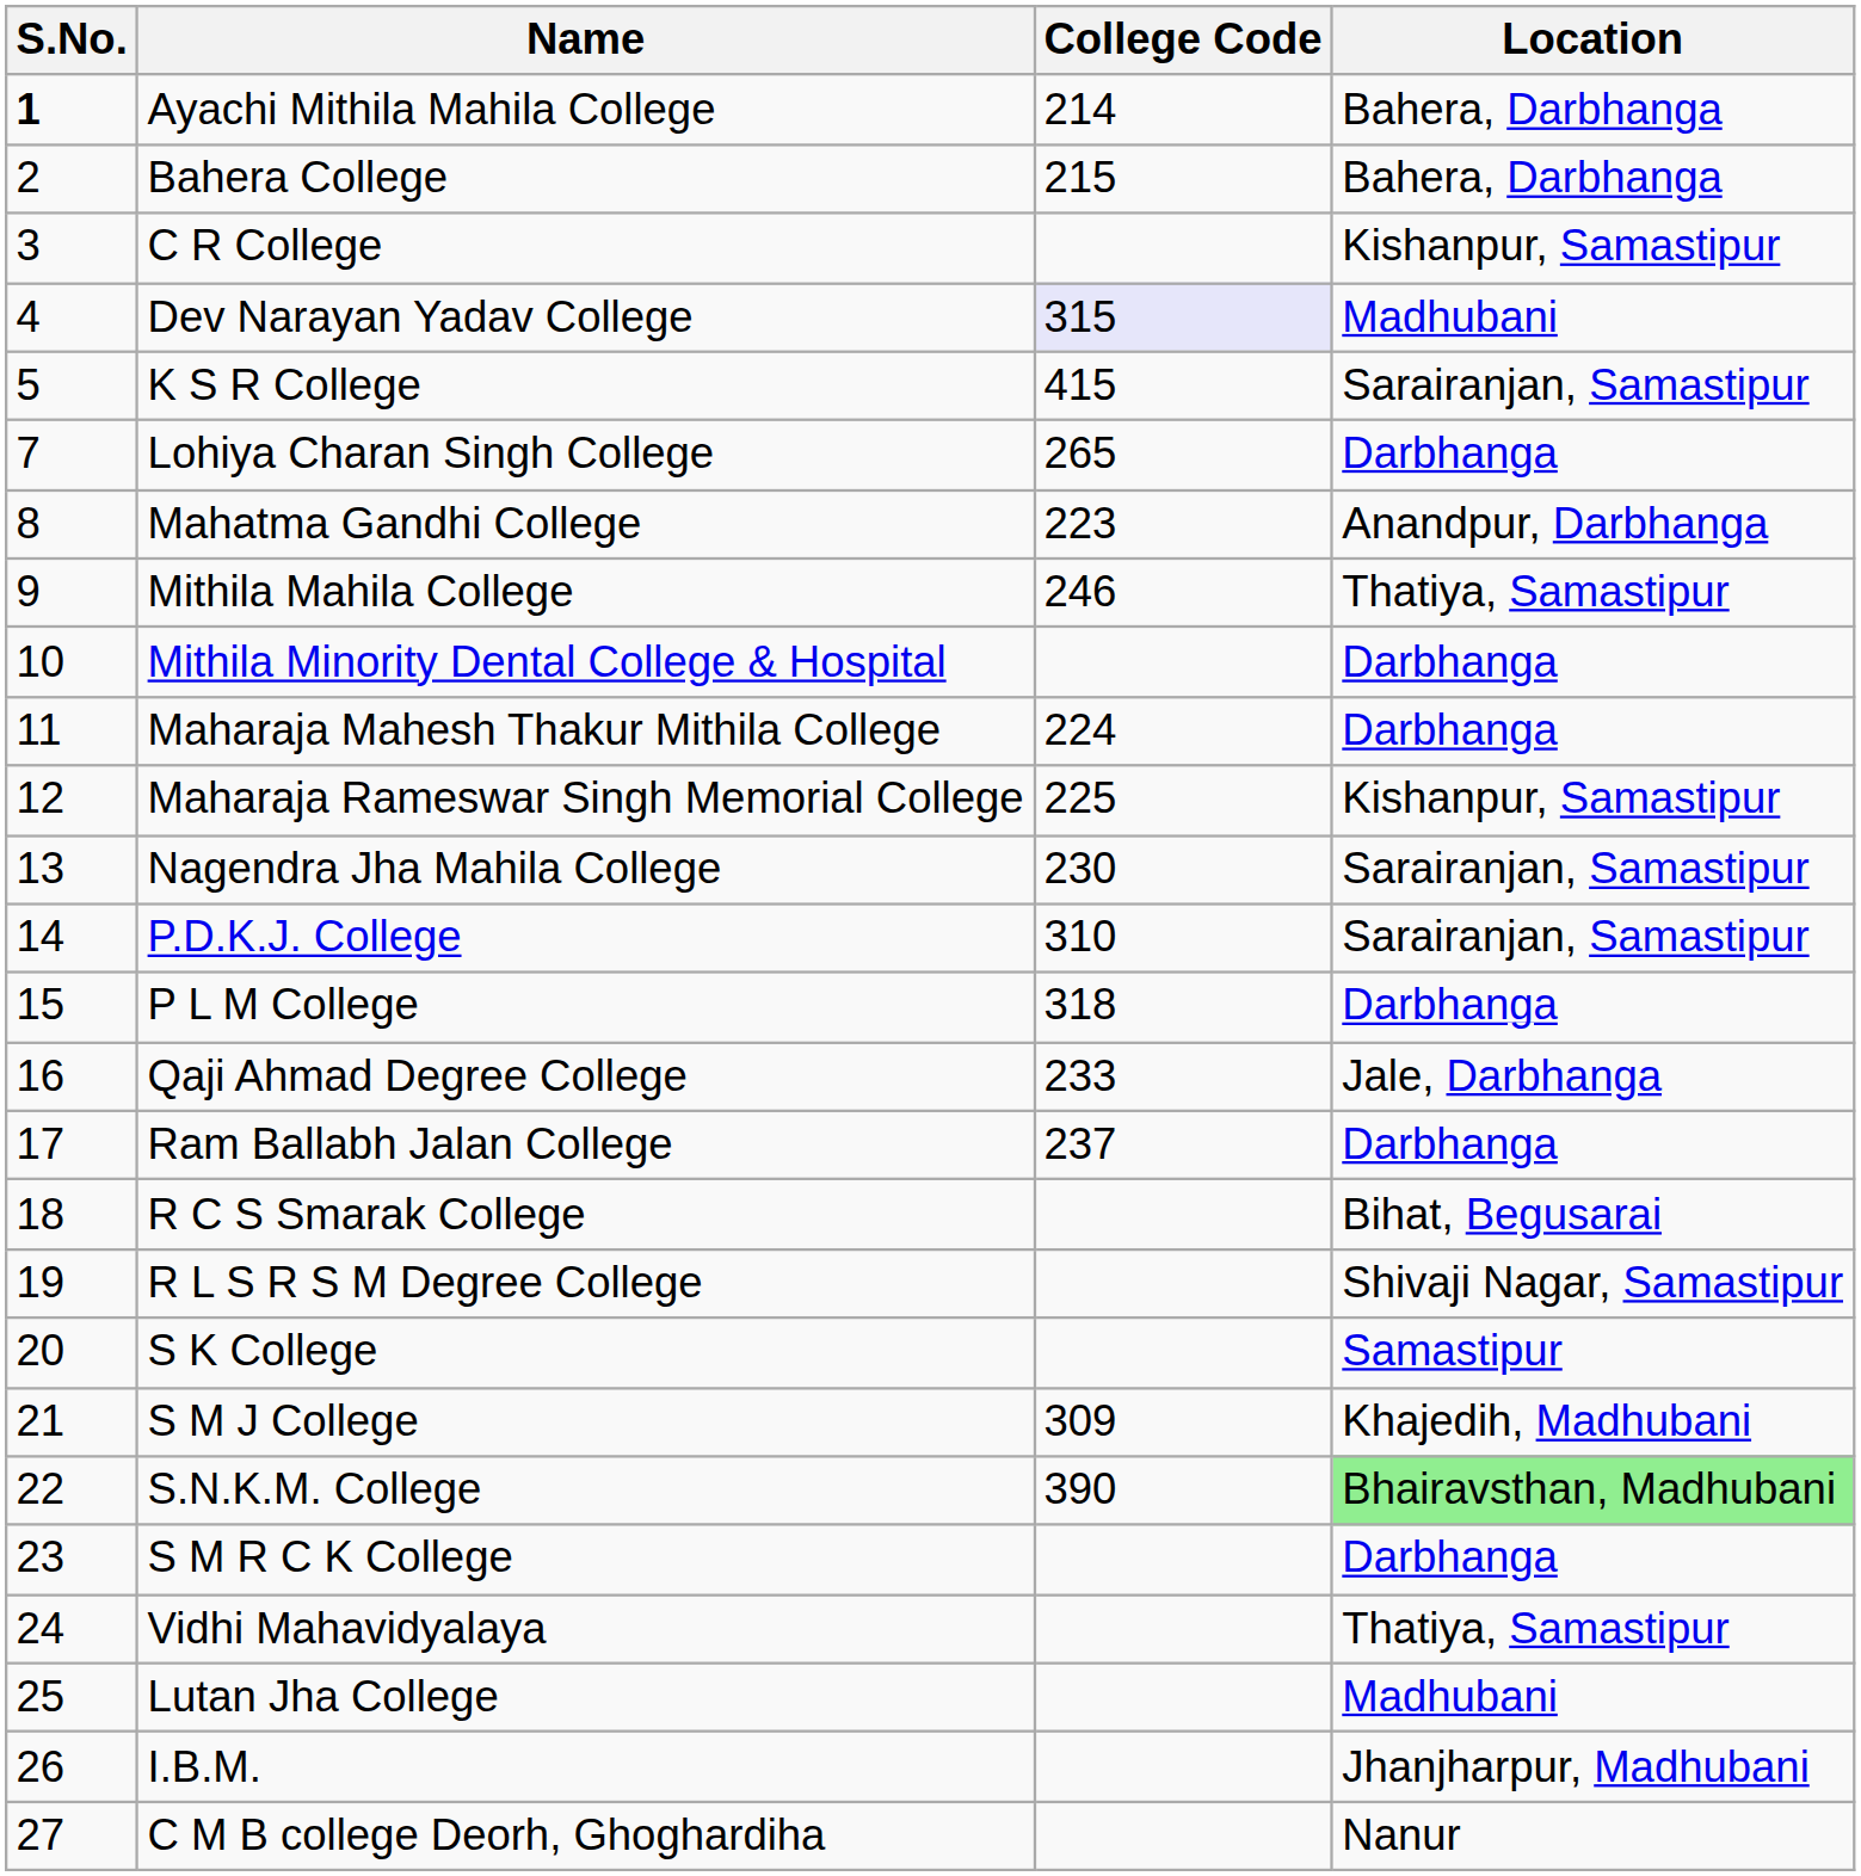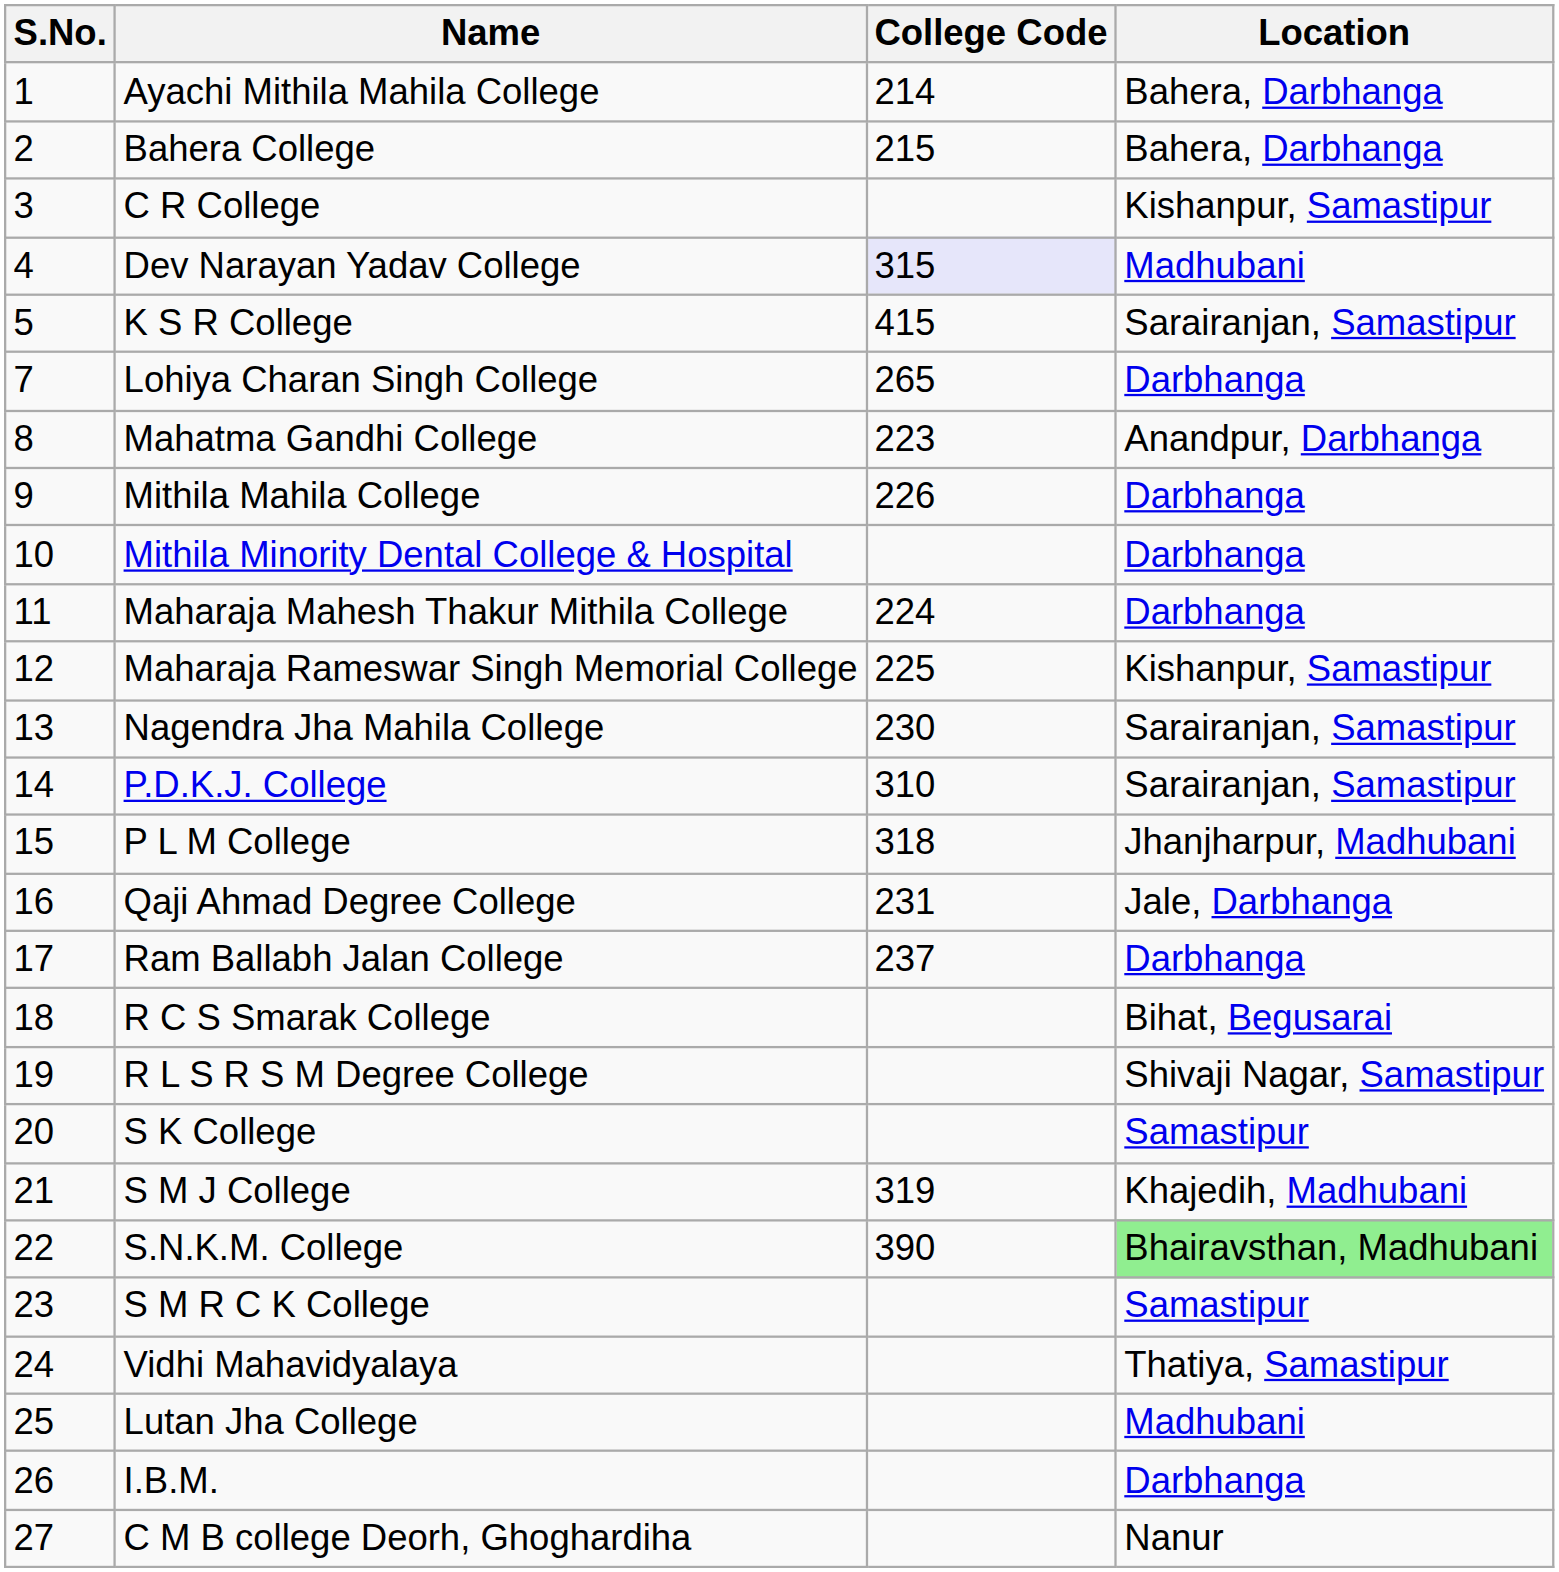Ayachi Mithila Mahila College | S.No.: bold -> normal
Mithila Mahila College | College Code: 246 -> 226
Mithila Mahila College | Location: Thatiya, Samastipur -> Darbhanga
P L M College | Location: Darbhanga -> Jhanjharpur, Madhubani
Qaji Ahmad Degree College | College Code: 233 -> 231
S M J College | College Code: 309 -> 319
S M R C K College | Location: Darbhanga -> Samastipur
I.B.M. | Location: Jhanjharpur, Madhubani -> Darbhanga
